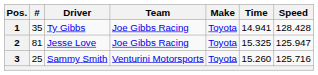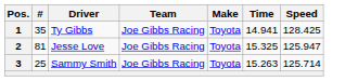1 | Speed: 128.428 -> 128.425
3 | Team: Venturini Motorsports -> Joe Gibbs Racing
3 | Time: 15.260 -> 15.263
3 | Speed: 125.716 -> 125.714
